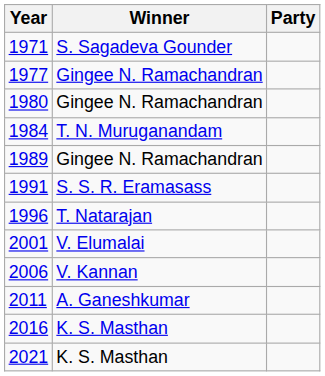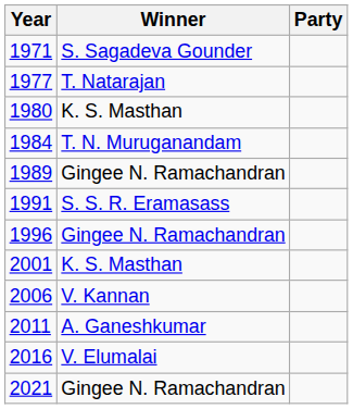1977 | Winner: Gingee N. Ramachandran -> T. Natarajan
1980 | Winner: Gingee N. Ramachandran -> K. S. Masthan
1996 | Winner: T. Natarajan -> Gingee N. Ramachandran
2001 | Winner: V. Elumalai -> K. S. Masthan
2016 | Winner: K. S. Masthan -> V. Elumalai
2021 | Winner: K. S. Masthan -> Gingee N. Ramachandran
